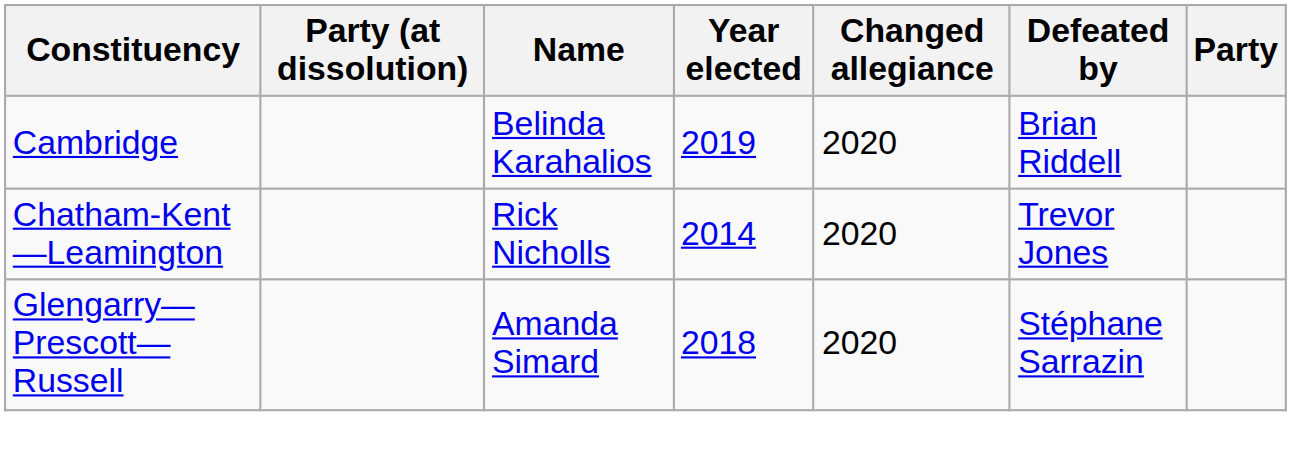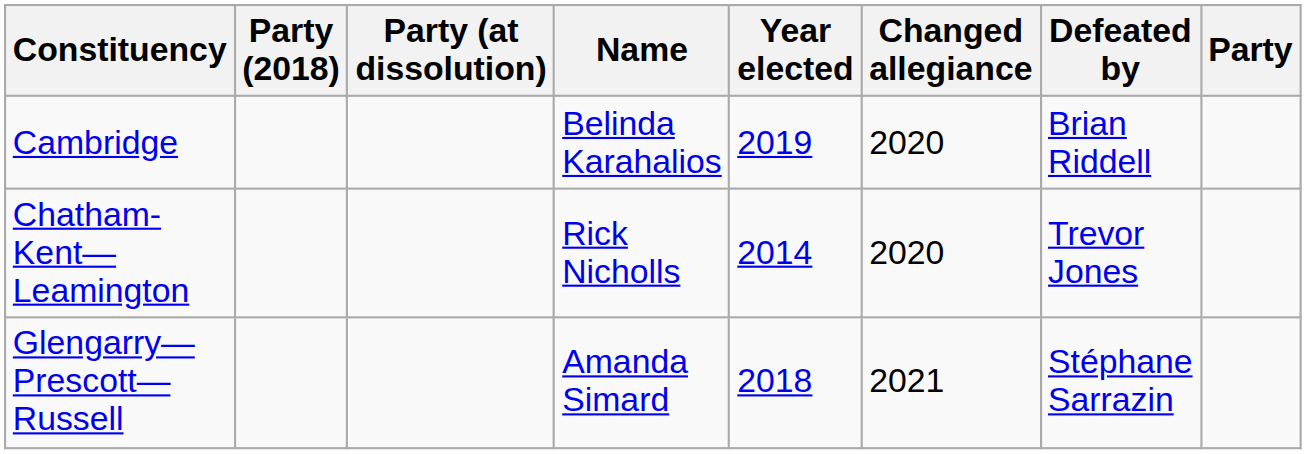+ column: Party (2018)
Glengarry—Prescott—Russell | Changed allegiance: 2020 -> 2021
